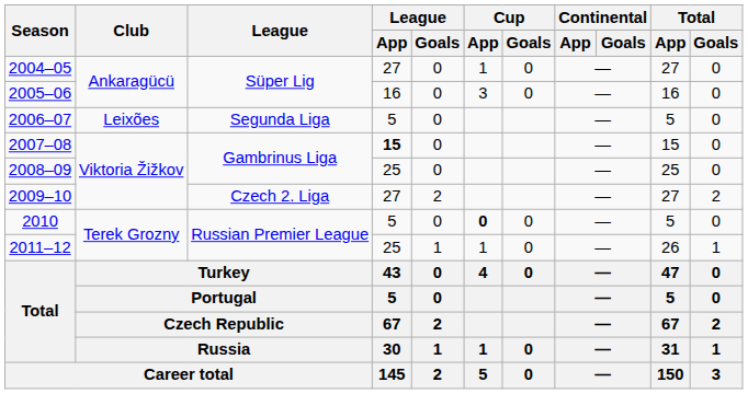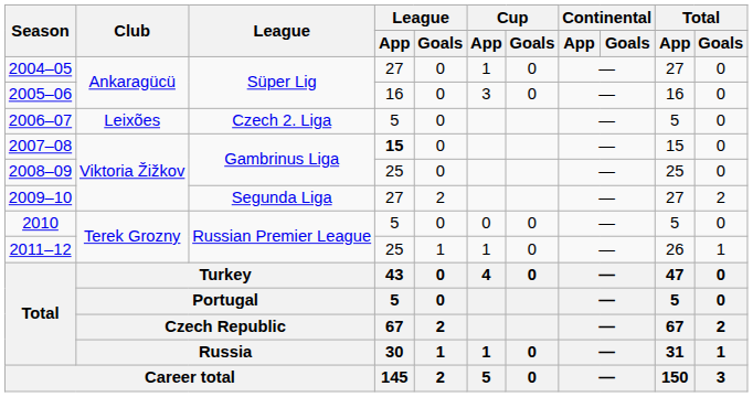2006–07 | League: Segunda Liga -> Czech 2. Liga
2009–10 | League: Czech 2. Liga -> Segunda Liga
2010 | Cup / App: bold -> normal
